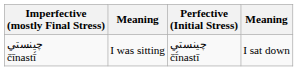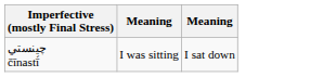- column: Perfective (Initial Stress) | چينستي čī́nastī
